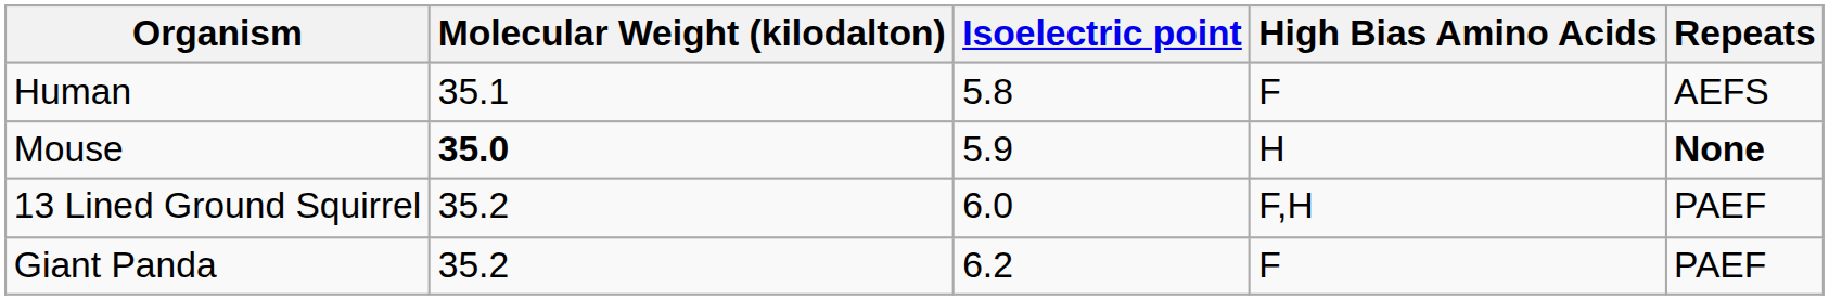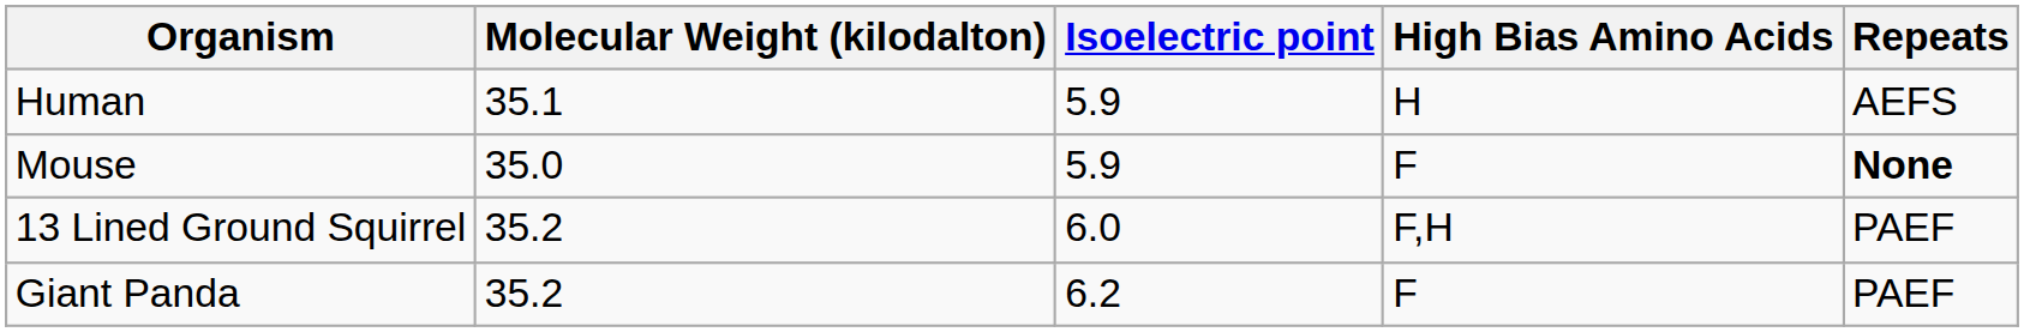Human | Isoelectric point: 5.8 -> 5.9
Human | High Bias Amino Acids: F -> H
Mouse | Molecular Weight (kilodalton): bold -> normal
Mouse | High Bias Amino Acids: H -> F
